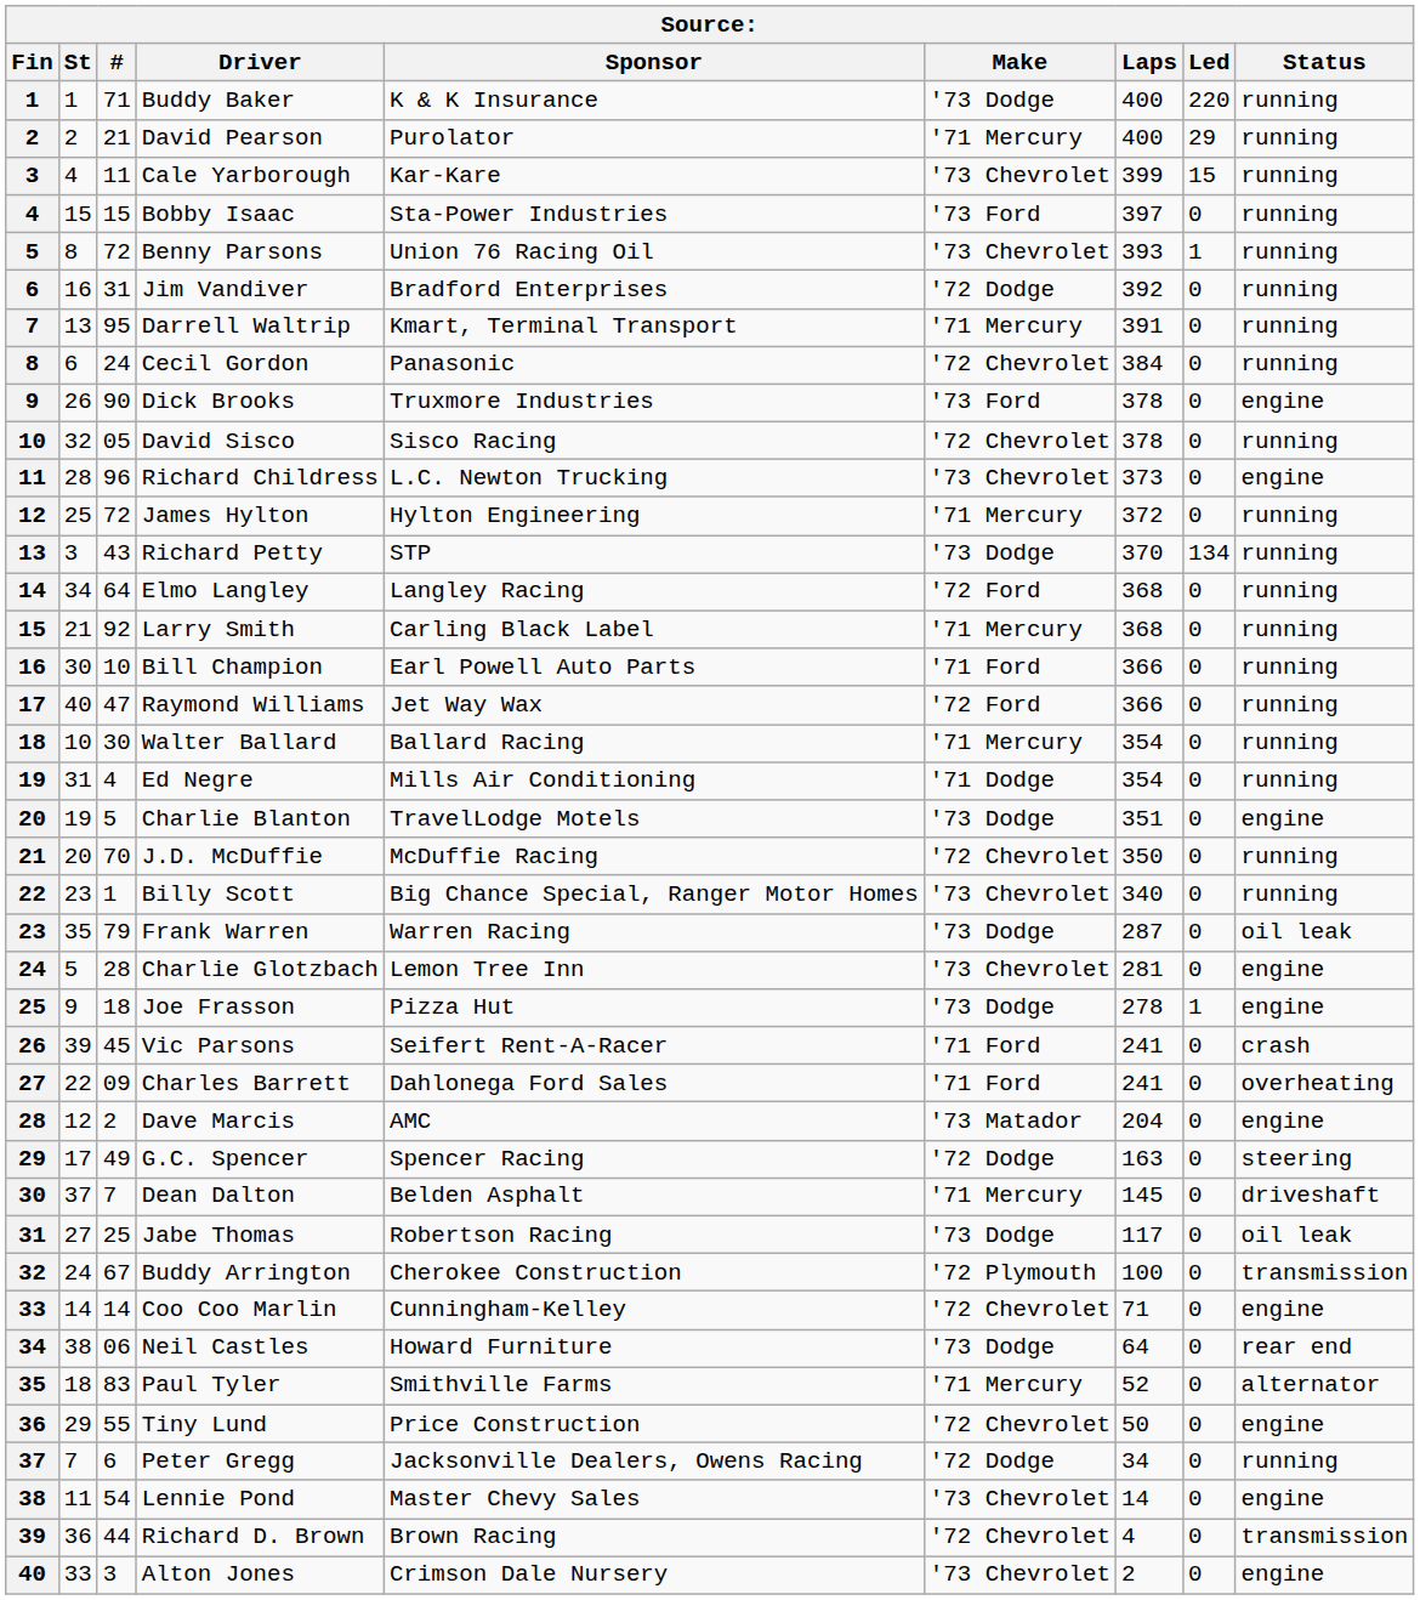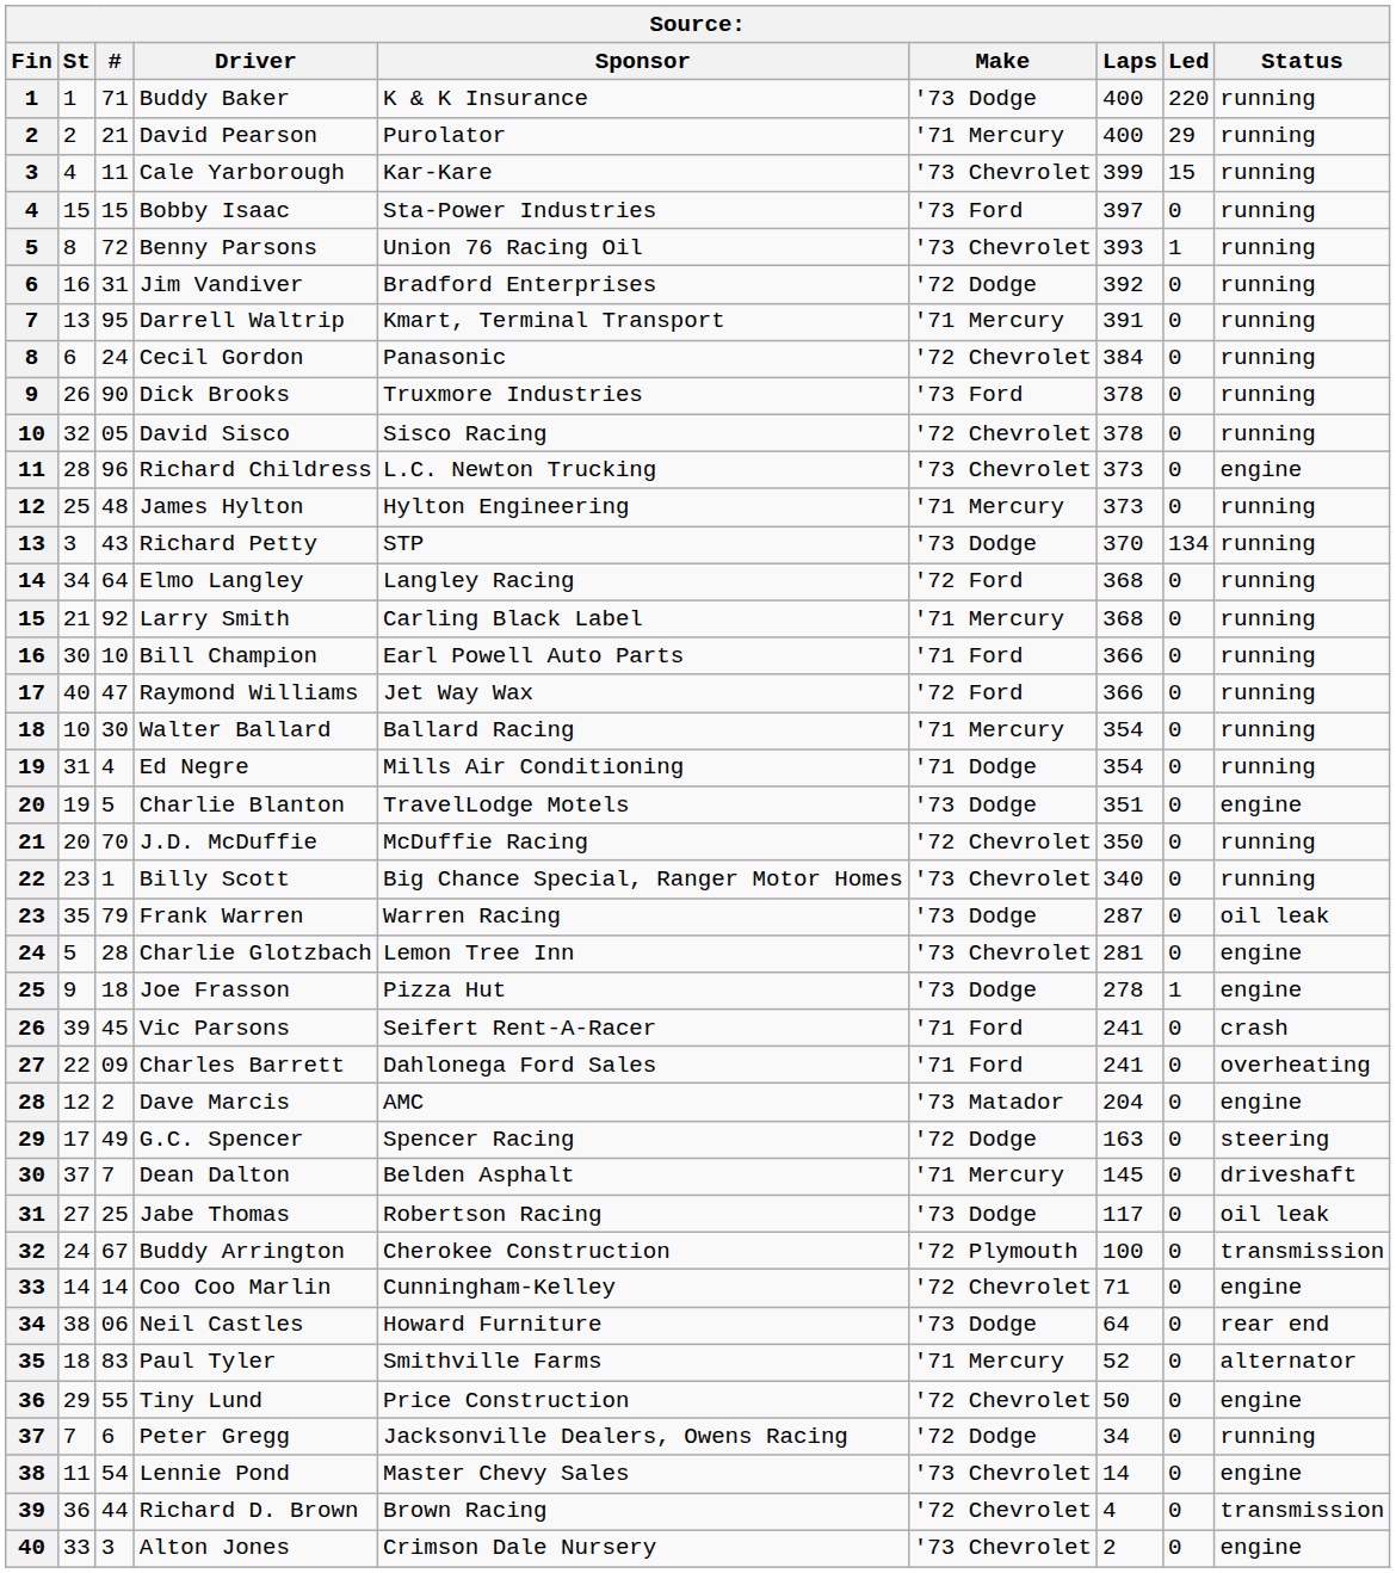Dick Brooks | Status: engine -> running
James Hylton | #: 72 -> 48
James Hylton | Laps: 372 -> 373
